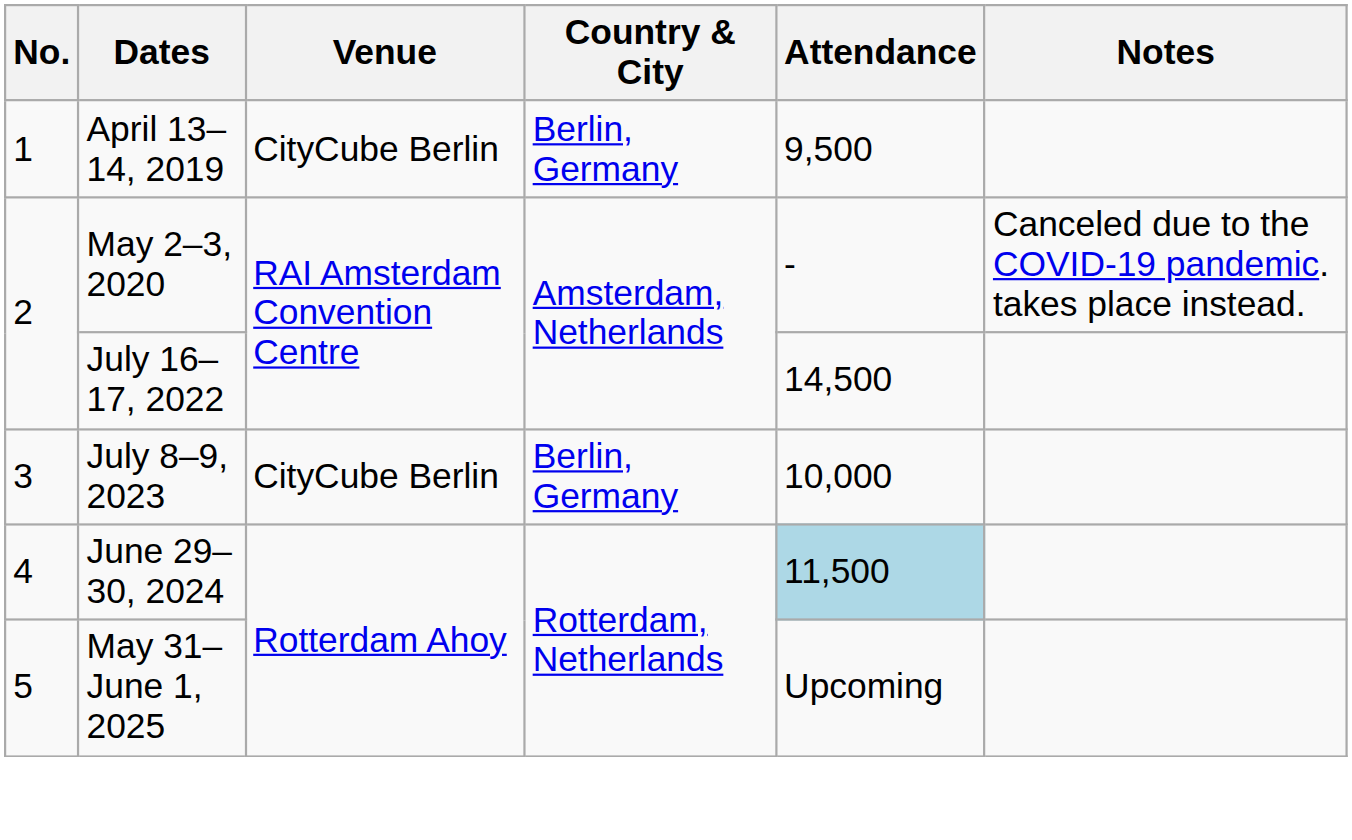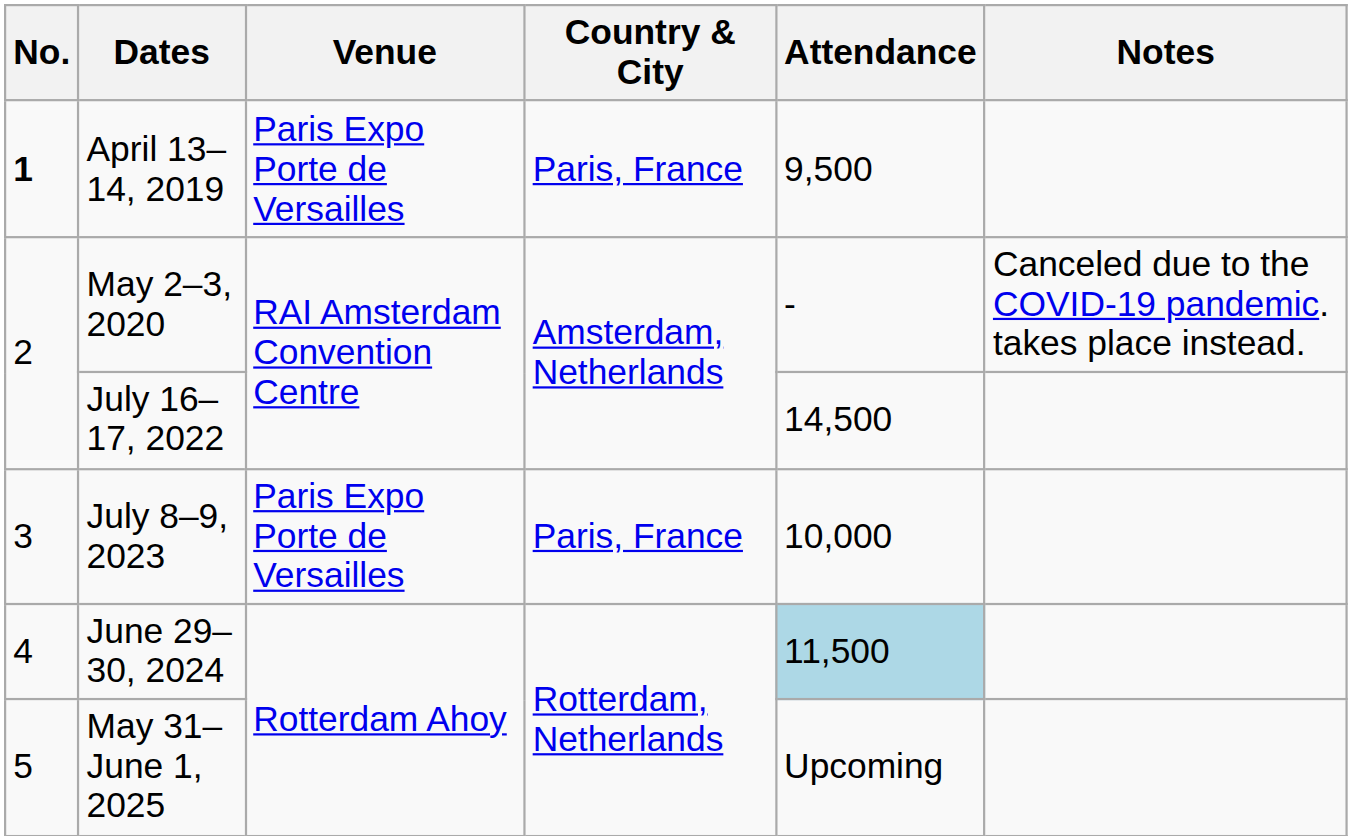April 13–14, 2019 | No.: normal -> bold
April 13–14, 2019 | Venue: CityCube Berlin -> Paris Expo Porte de Versailles
April 13–14, 2019 | Country & City: Berlin, Germany -> Paris, France
July 8–9, 2023 | Venue: CityCube Berlin -> Paris Expo Porte de Versailles
July 8–9, 2023 | Country & City: Berlin, Germany -> Paris, France
